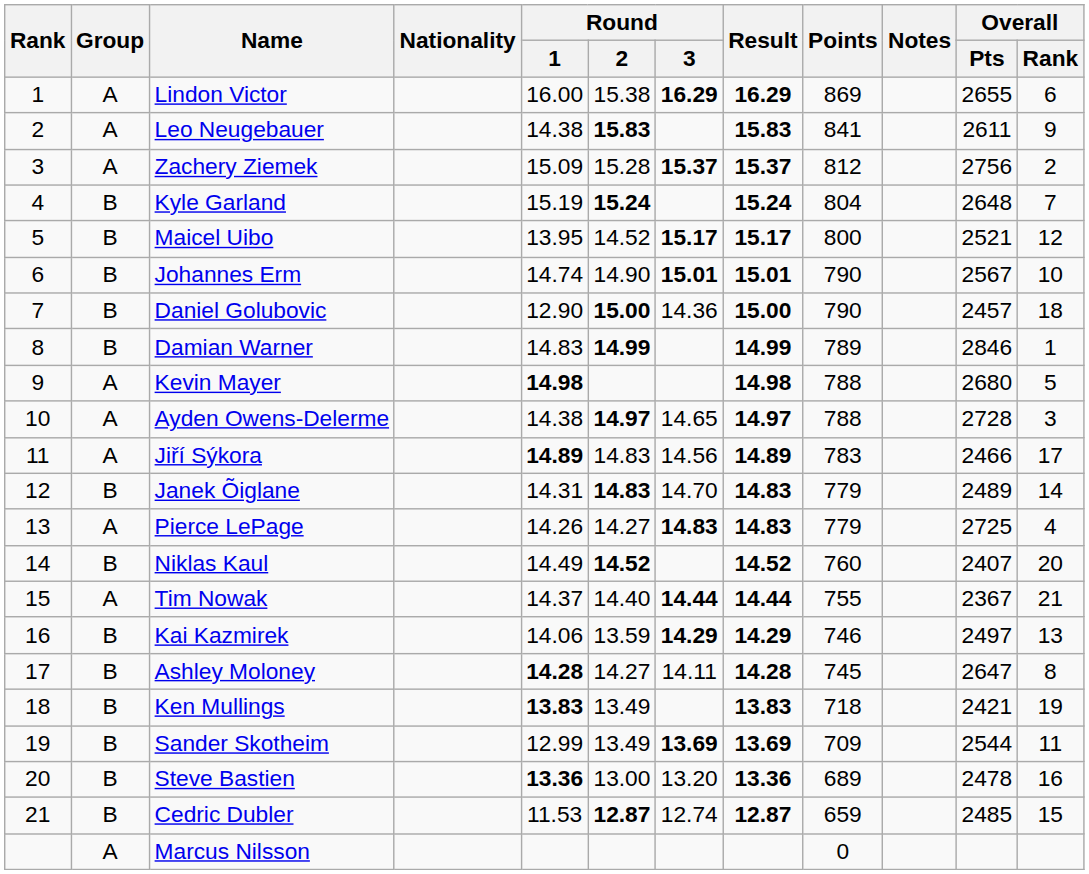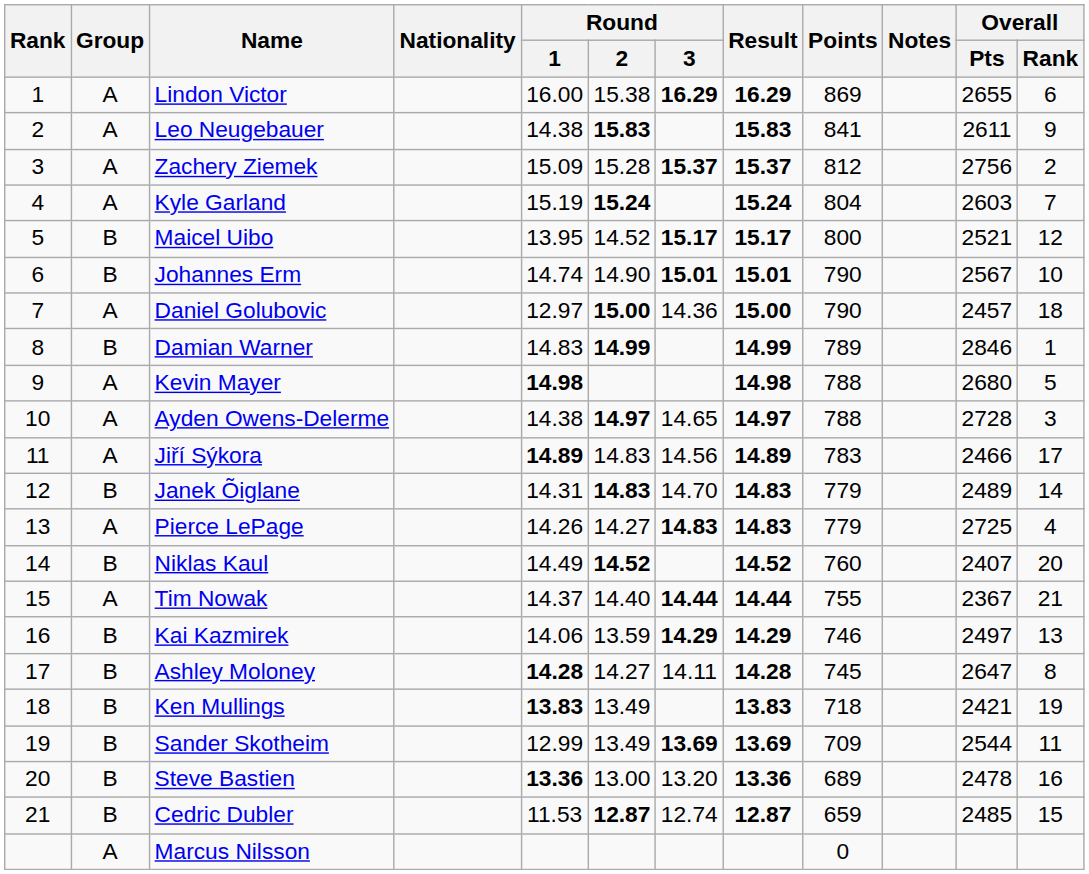Kyle Garland | Group: B -> A
Kyle Garland | Overall / Pts: 2648 -> 2603
Daniel Golubovic | Group: B -> A
Daniel Golubovic | Round / 1: 12.90 -> 12.97
